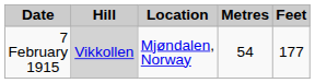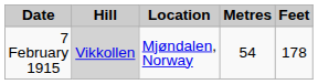7 February 1915 | Feet: 177 -> 178
